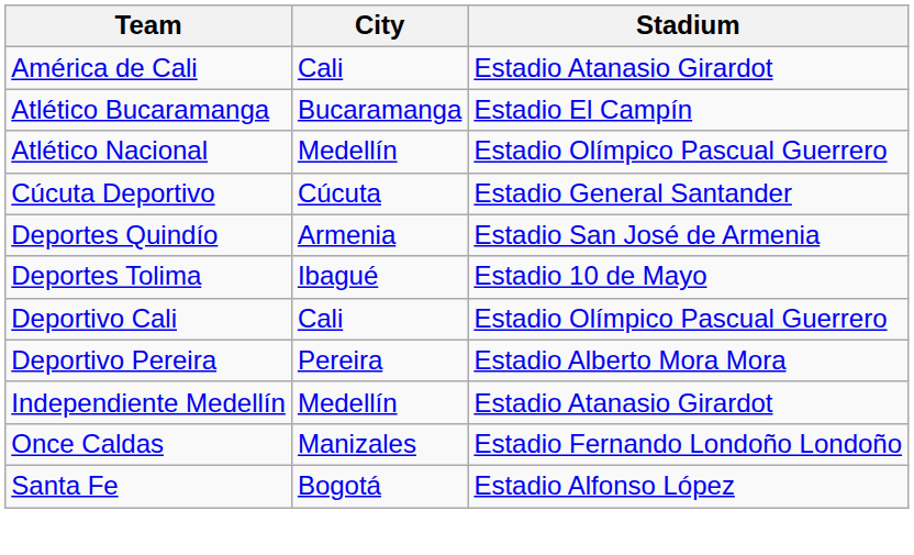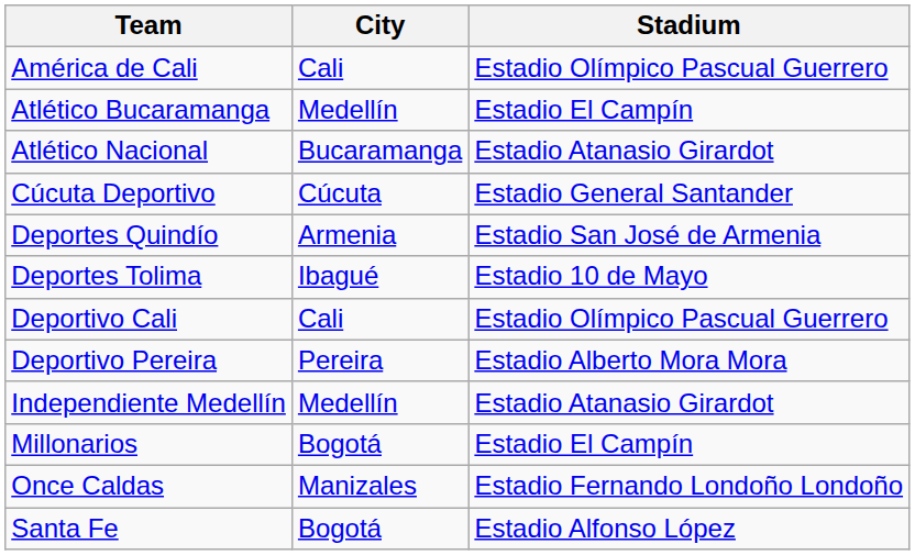América de Cali | Stadium: Estadio Atanasio Girardot -> Estadio Olímpico Pascual Guerrero
Atlético Bucaramanga | City: Bucaramanga -> Medellín
Atlético Nacional | City: Medellín -> Bucaramanga
Atlético Nacional | Stadium: Estadio Olímpico Pascual Guerrero -> Estadio Atanasio Girardot
+ row: Millonarios | Bogotá | Estadio El Campín
